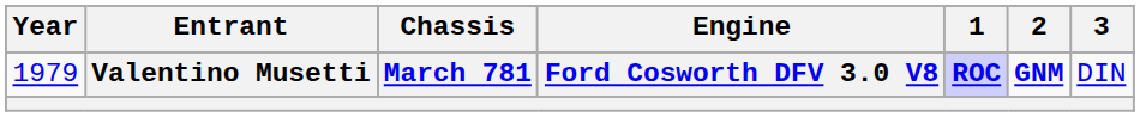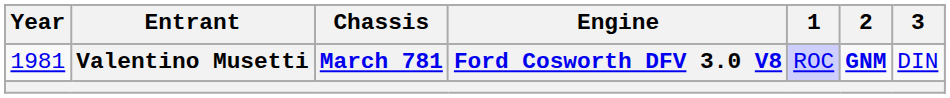Valentino Musetti | Year: 1979 -> 1981
Valentino Musetti | 1: bold -> normal
